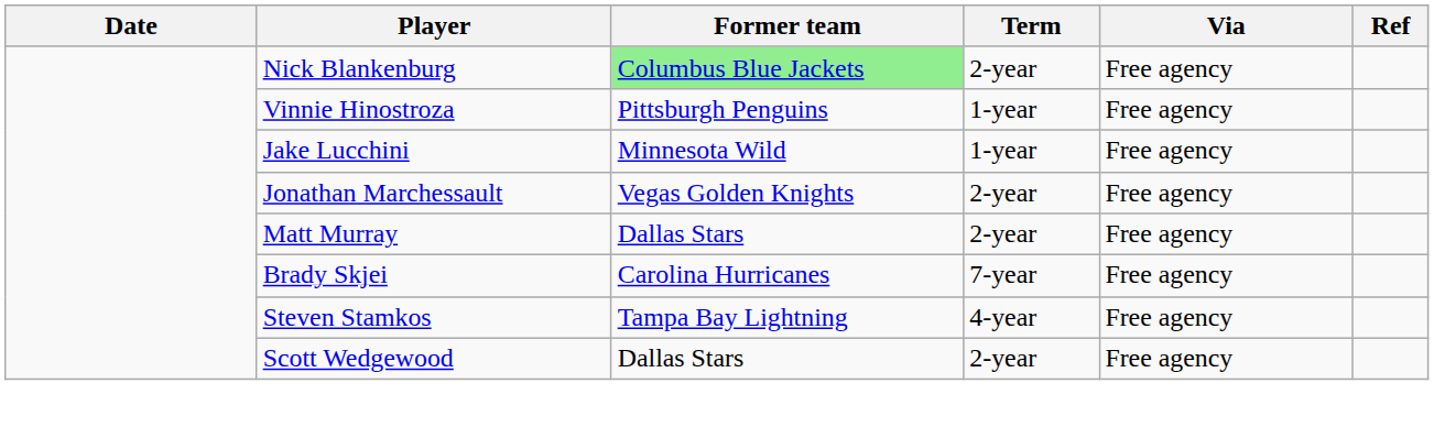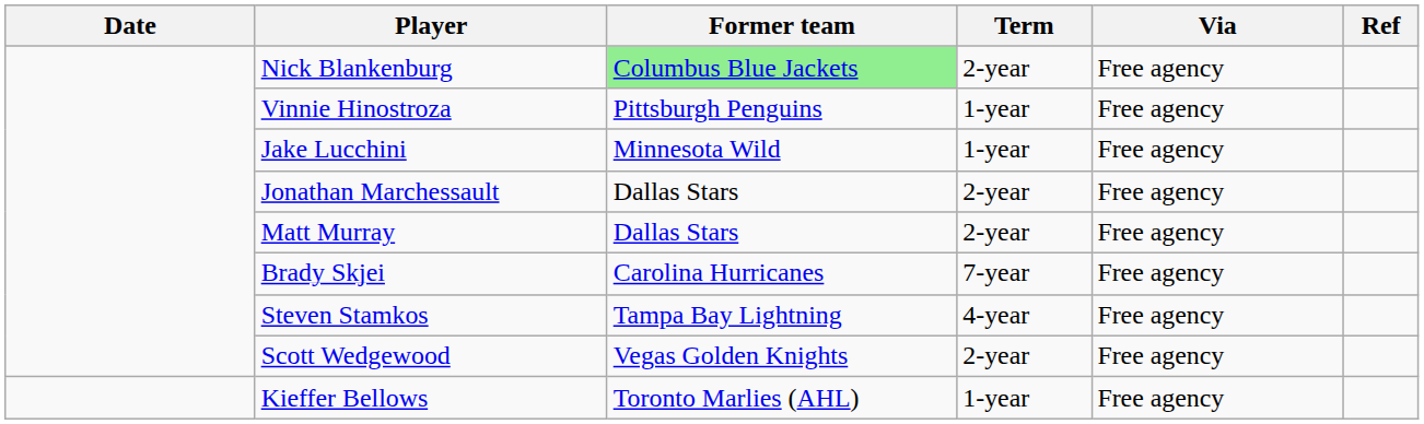Jonathan Marchessault | Former team: Vegas Golden Knights -> Dallas Stars
Scott Wedgewood | Former team: Dallas Stars -> Vegas Golden Knights
+ row: Kieffer Bellows | Toronto Marlies (AHL) | 1-year | Free agency
